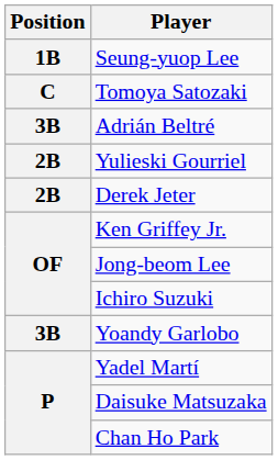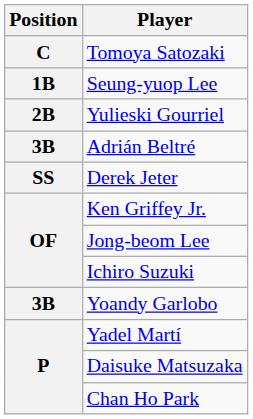rows swapped: Tomoya Satozaki <-> Seung-yuop Lee
rows swapped: Yulieski Gourriel <-> Adrián Beltré
Derek Jeter | Position: 2B -> SS
